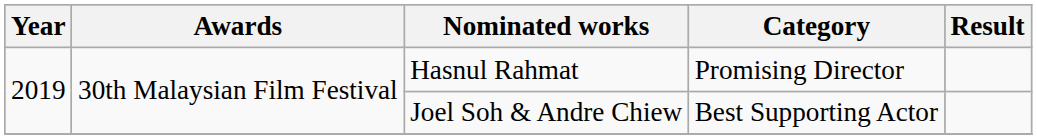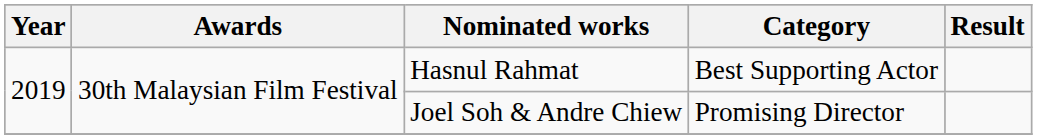Hasnul Rahmat | Category: Promising Director -> Best Supporting Actor
Joel Soh & Andre Chiew | Category: Best Supporting Actor -> Promising Director
